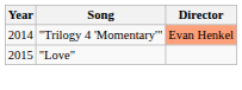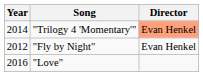+ row: 2012 | "Fly by Night" | Evan Henkel
"Love" | Year: 2015 -> 2016
